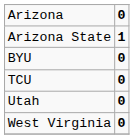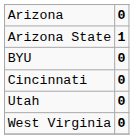+ row: Cincinnati | 0
- row: TCU | 0
